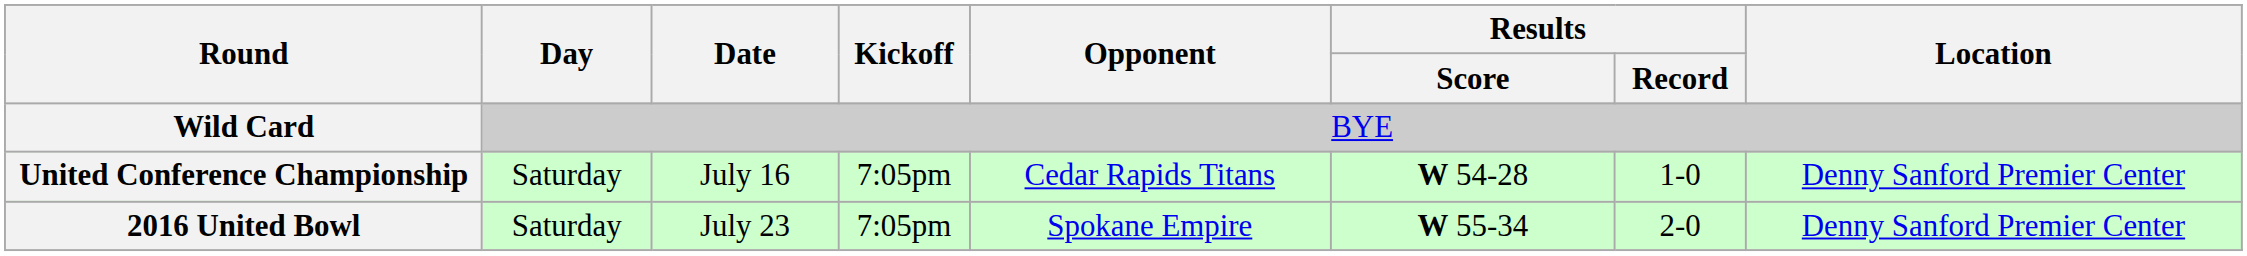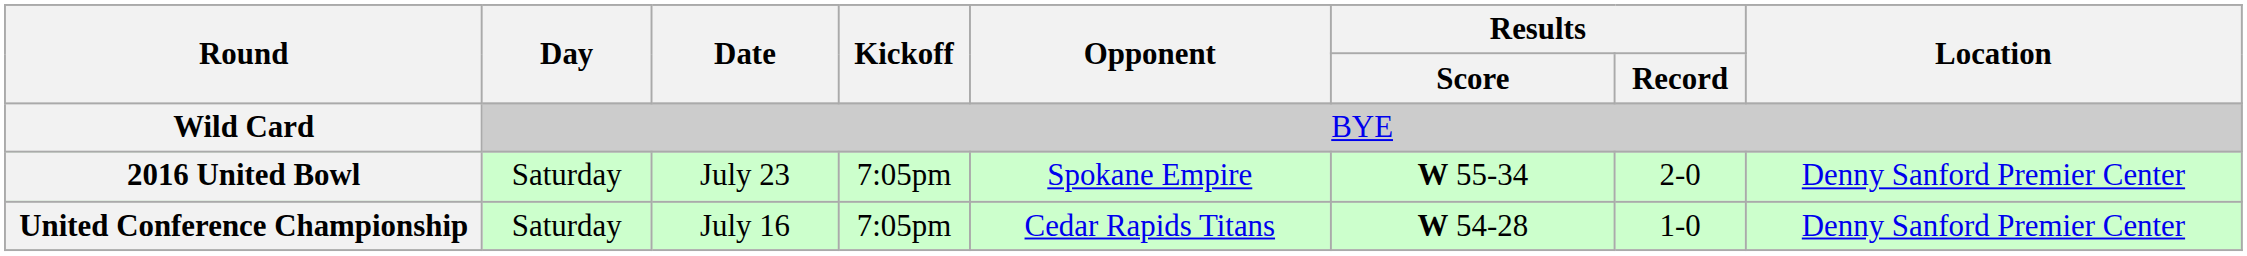rows swapped: United Conference Championship <-> 2016 United Bowl
